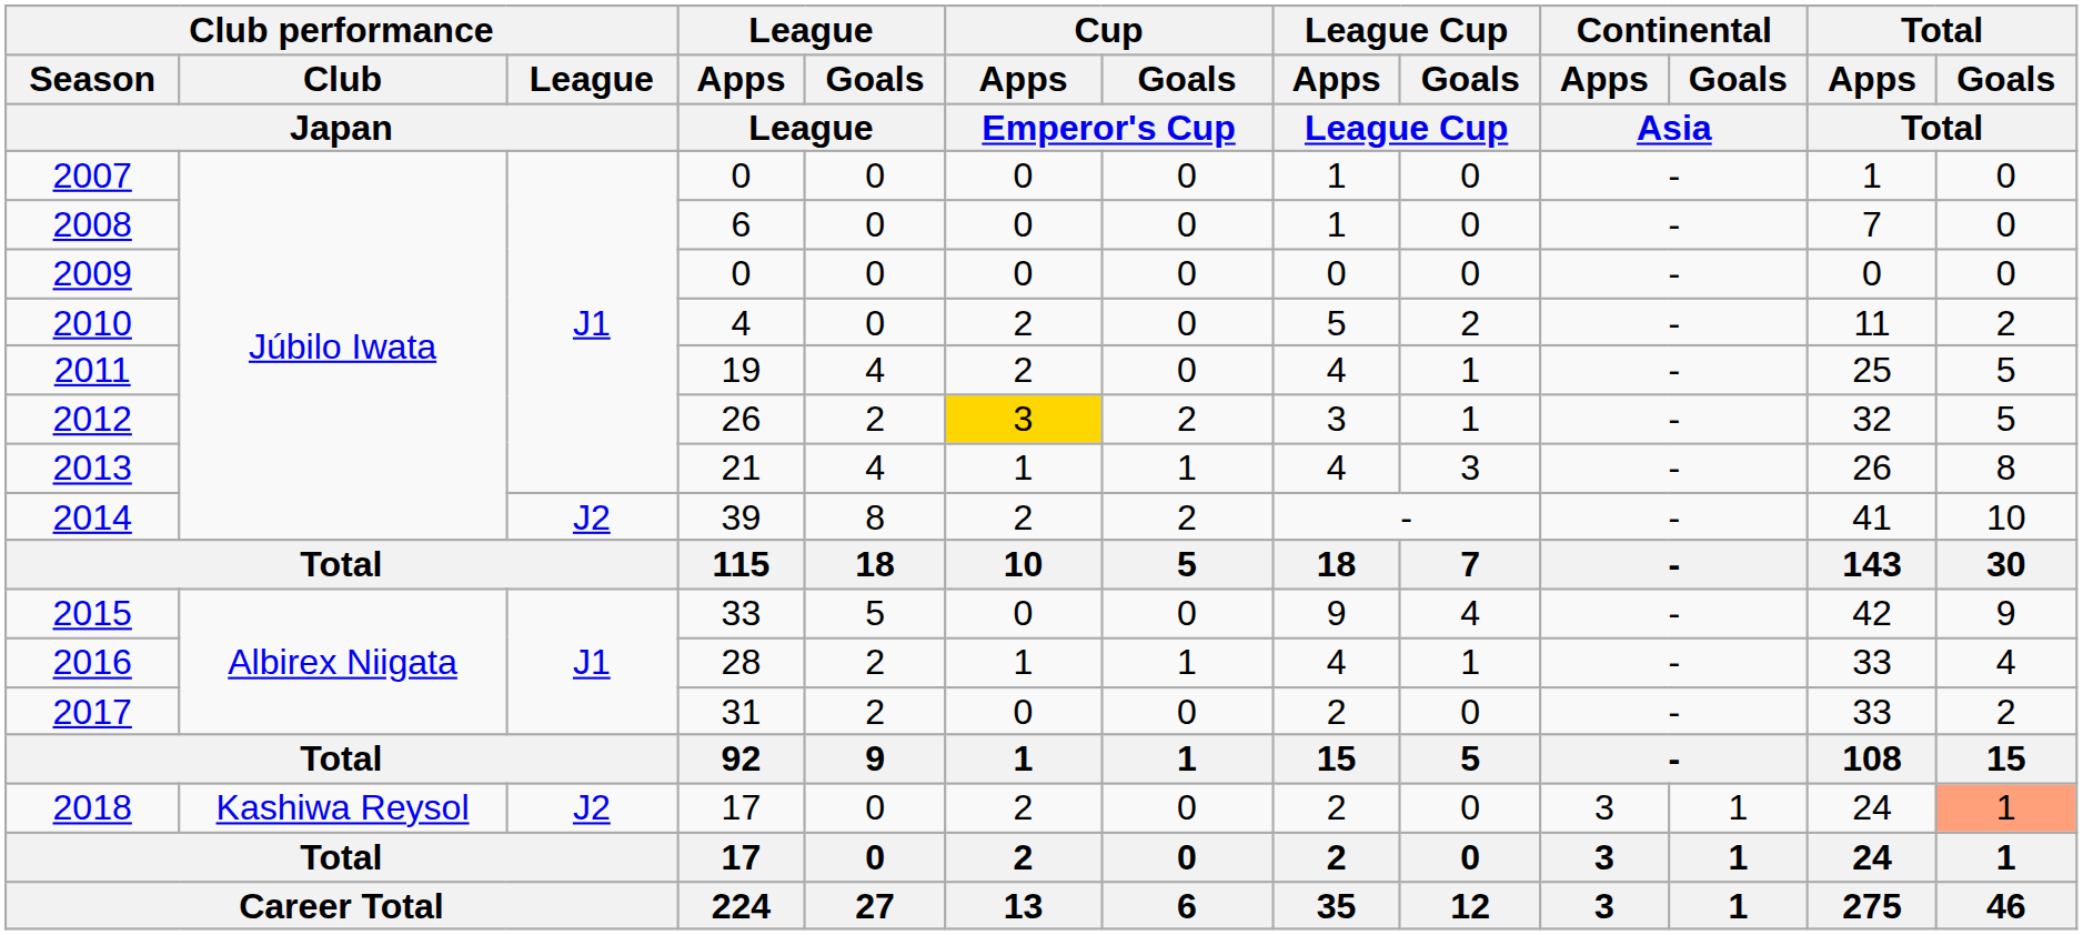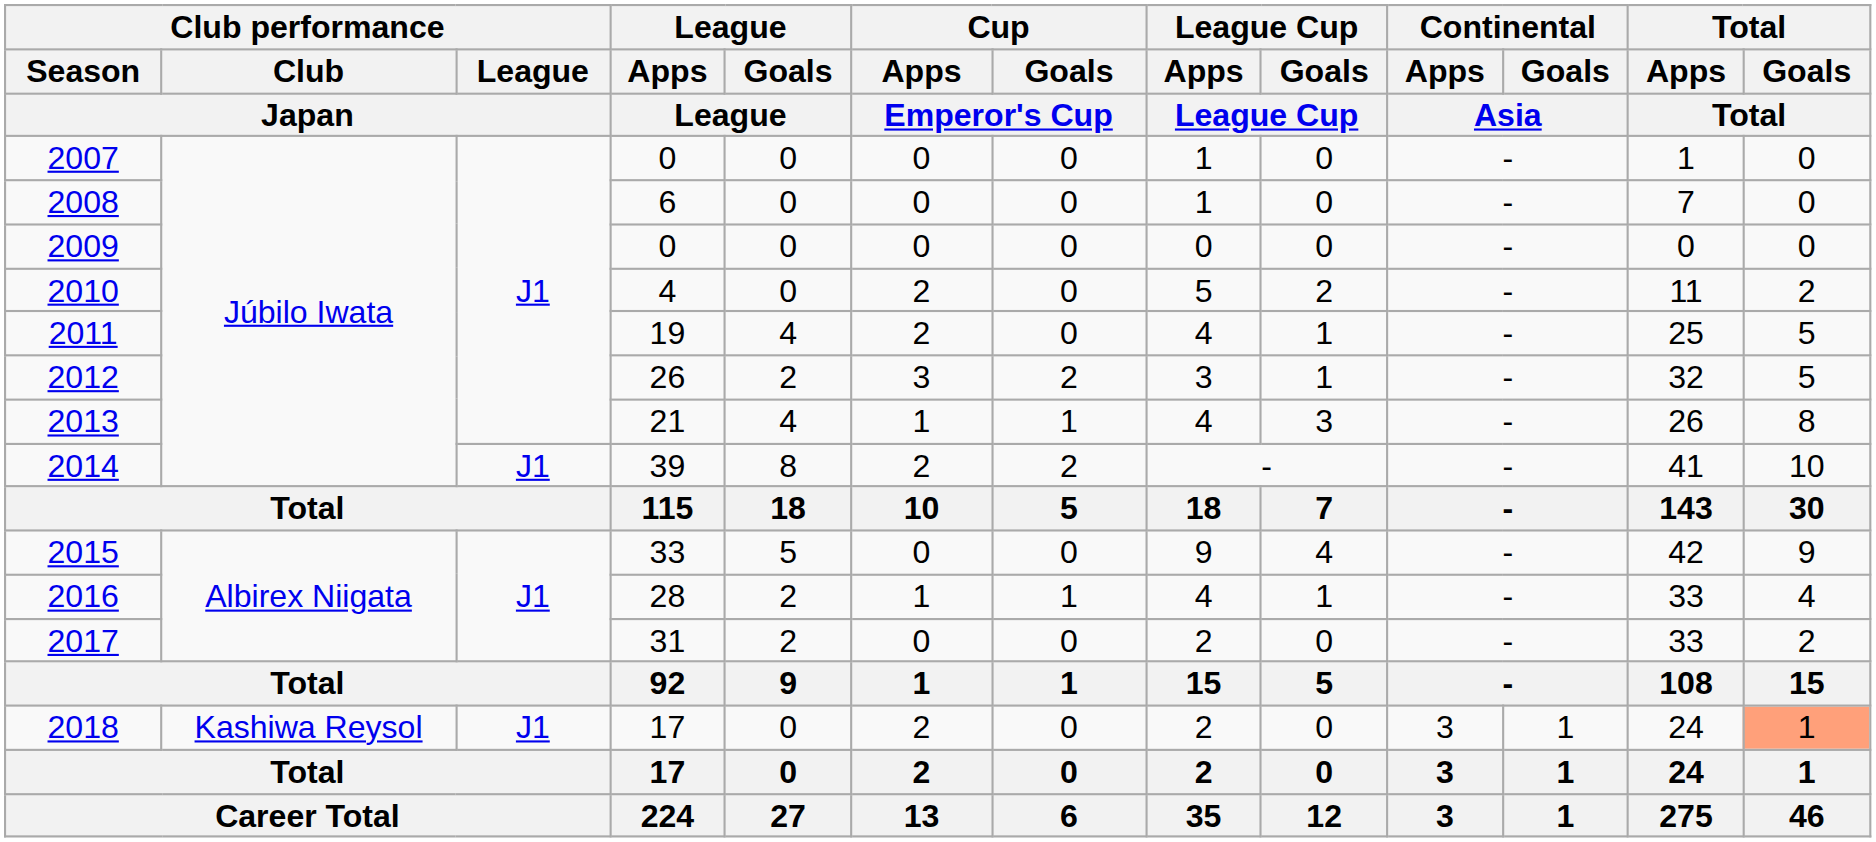2012 | Cup / Apps / Emperor's Cup: gold background -> no background
2014 | Club performance / League / Japan: J2 -> J1
2018 | Club performance / League / Japan: J2 -> J1
